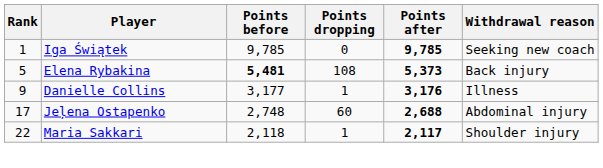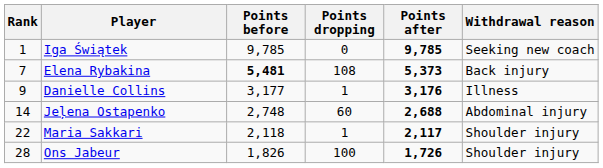Elena Rybakina | Rank: 5 -> 7
Jeļena Ostapenko | Rank: 17 -> 14
+ row: 28 | Ons Jabeur | 1,826 | 100 | 1,726 | Shoulder injury
